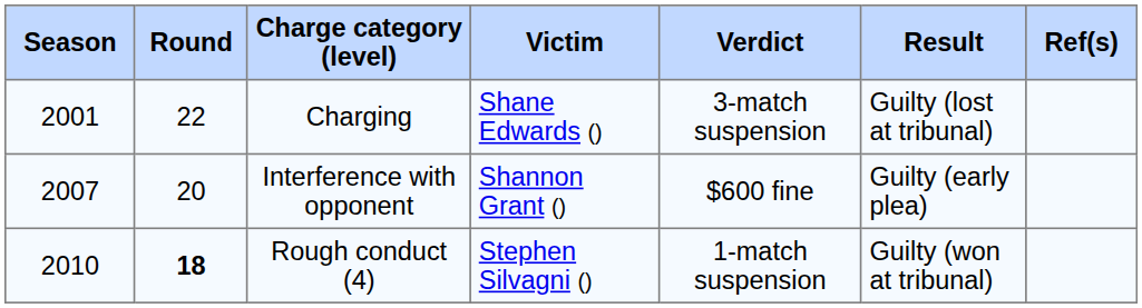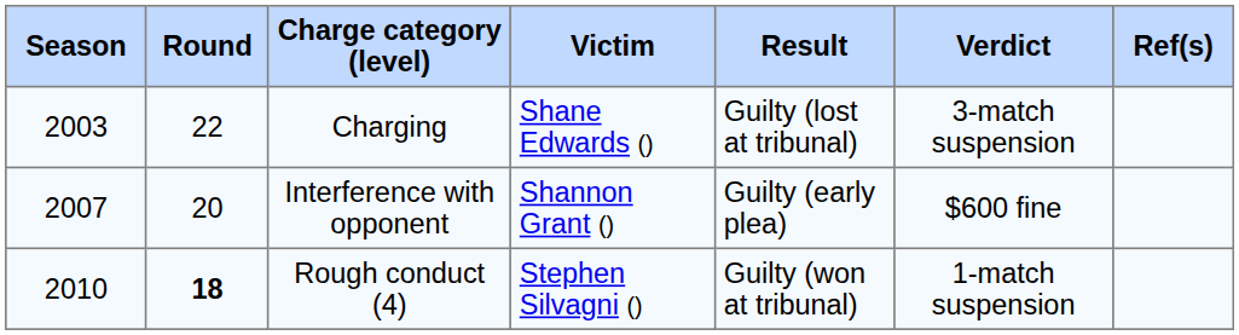columns swapped: Result <-> Verdict
Charging | Season: 2001 -> 2003
